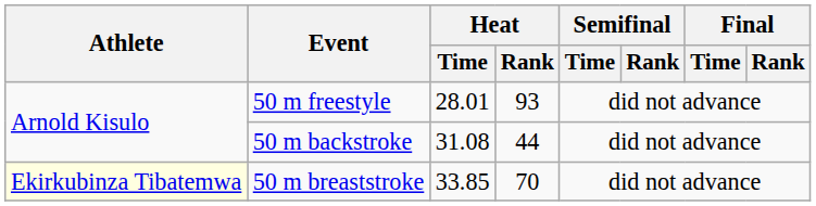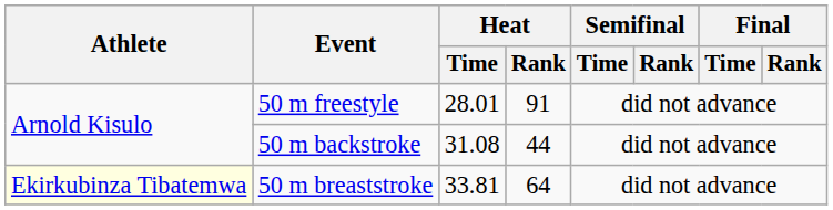50 m freestyle | Heat / Rank: 93 -> 91
50 m breaststroke | Heat / Time: 33.85 -> 33.81
50 m breaststroke | Heat / Rank: 70 -> 64
